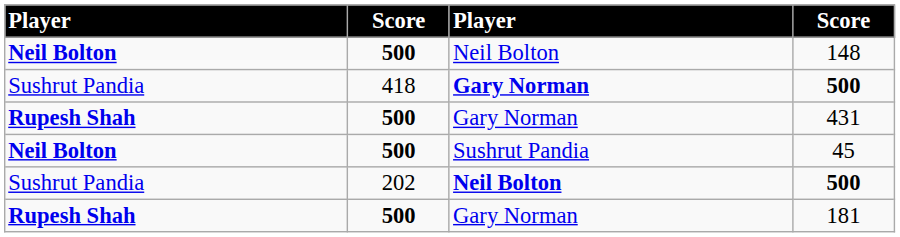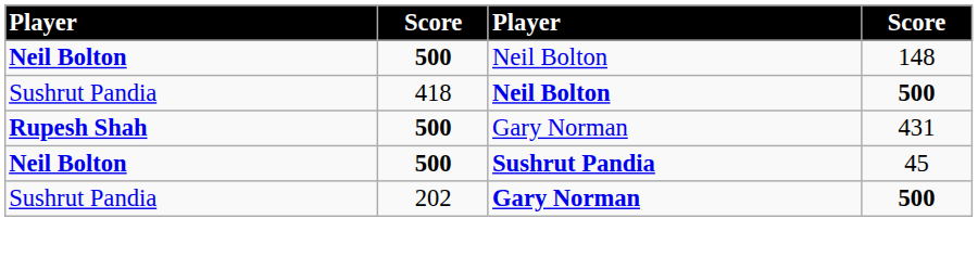418 / 500 | column 3: Gary Norman -> Neil Bolton
45 | column 3: normal -> bold
202 / 500 | column 3: Neil Bolton -> Gary Norman
- row: Rupesh Shah | 500 | Gary Norman | 181
